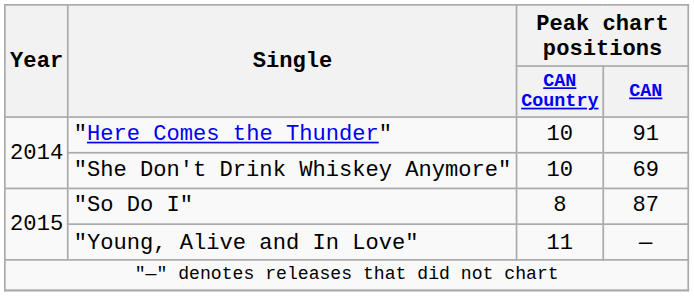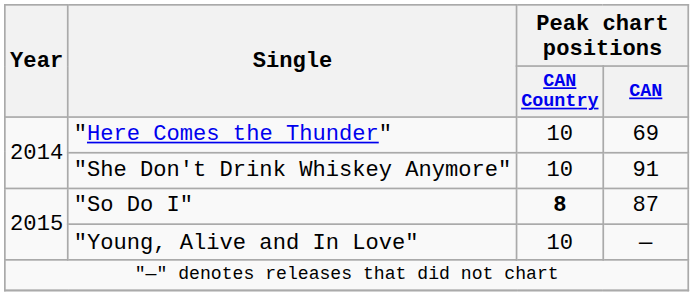"Here Comes the Thunder" | Peak chart positions / CAN: 91 -> 69
"She Don't Drink Whiskey Anymore" | Peak chart positions / CAN: 69 -> 91
"So Do I" | Peak chart positions / CAN Country: normal -> bold
"Young, Alive and In Love" | Peak chart positions / CAN Country: 11 -> 10
